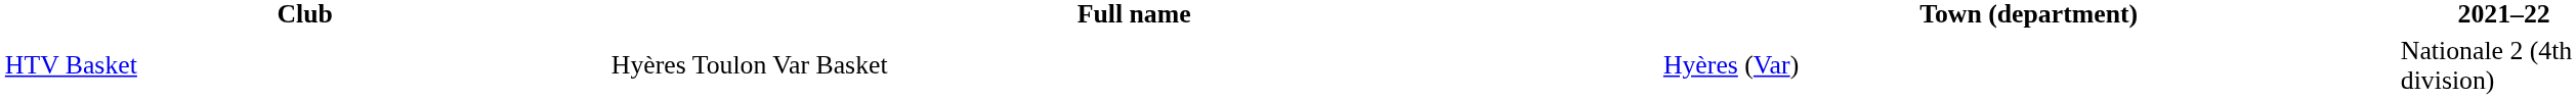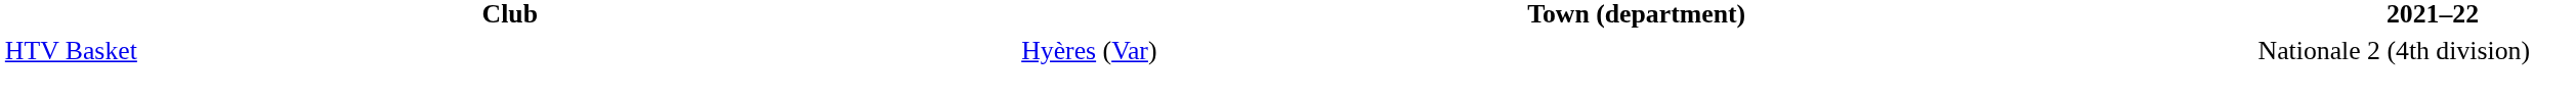- column: Full name | Hyères Toulon Var Basket
